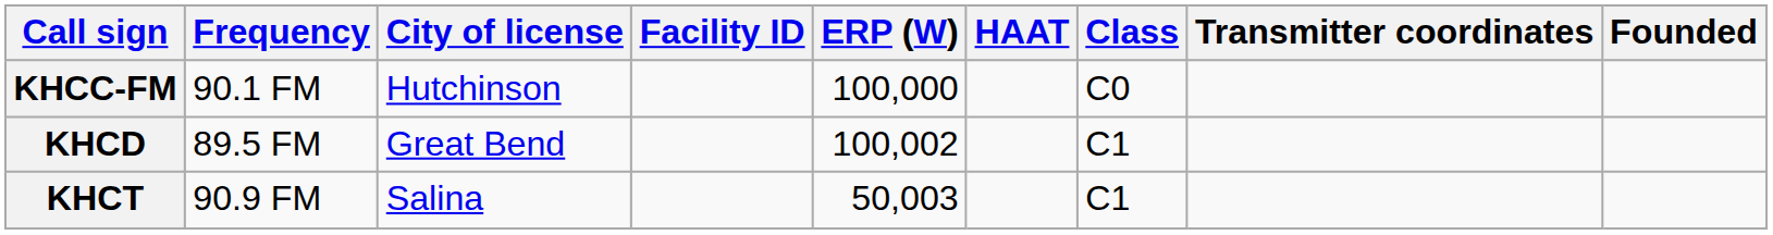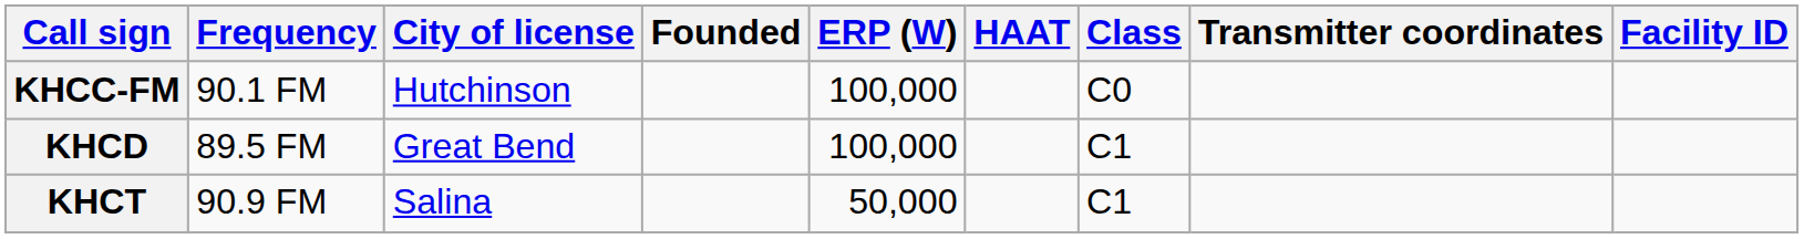columns swapped: Facility ID <-> Founded
KHCD | ERP (W): 100,002 -> 100,000
KHCT | ERP (W): 50,003 -> 50,000
